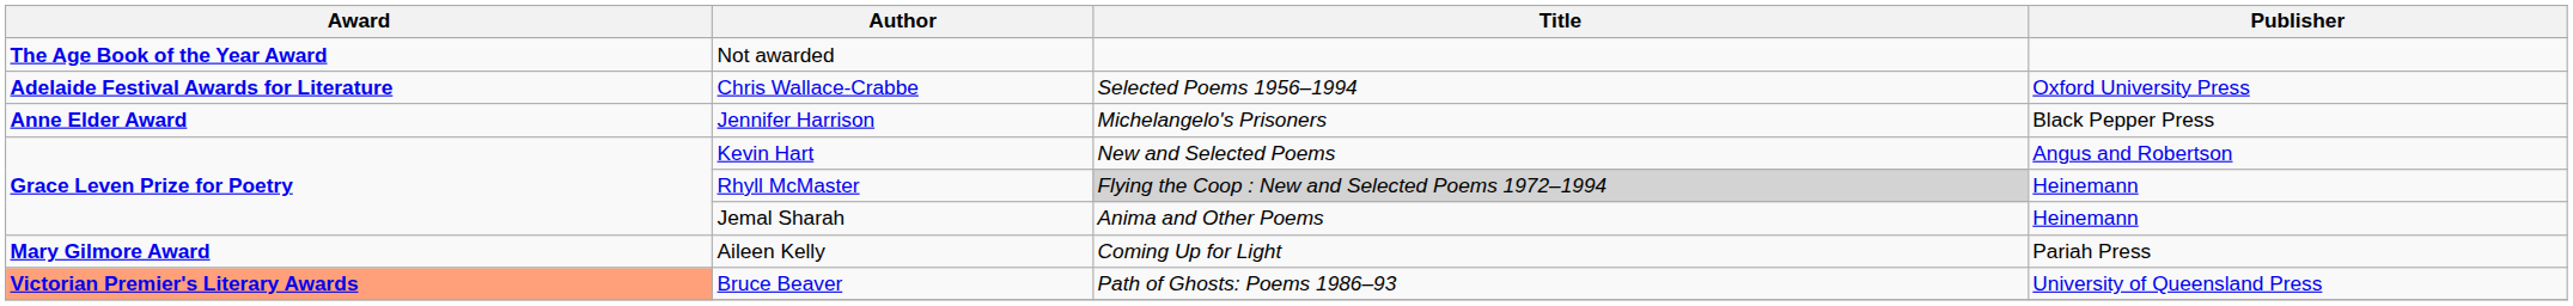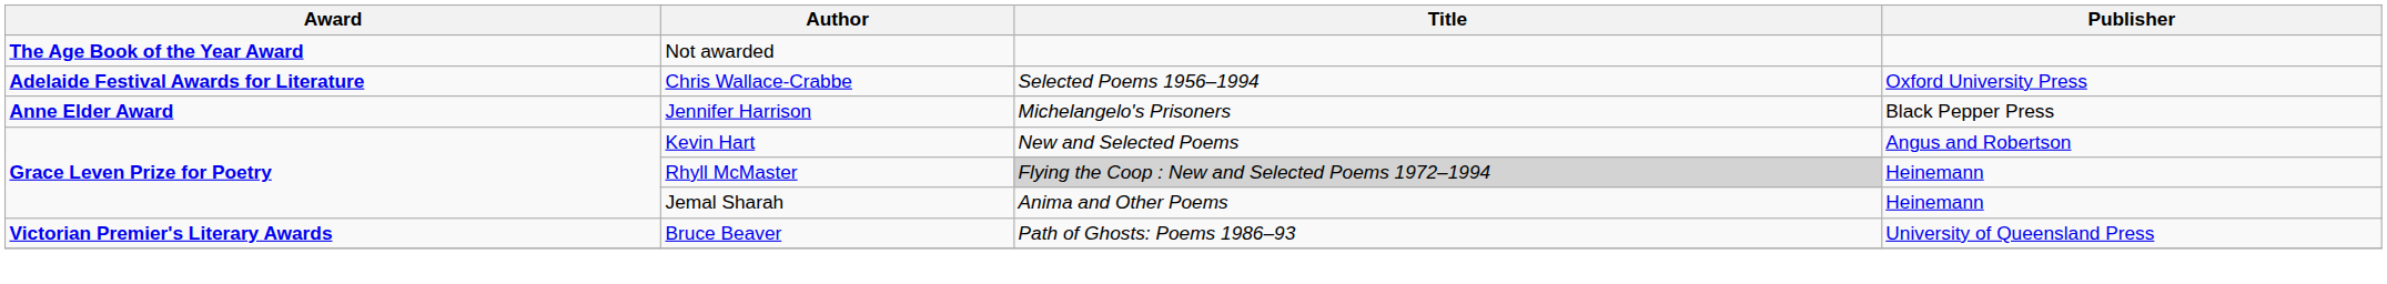- row: Mary Gilmore Award | Aileen Kelly | Coming Up for Light | Pariah Press
Bruce Beaver | Award: lightsalmon background -> no background
